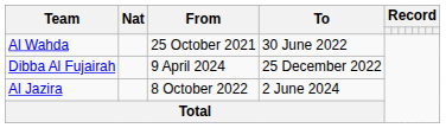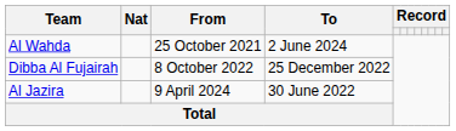Al Wahda | To: 30 June 2022 -> 2 June 2024
Dibba Al Fujairah | From: 9 April 2024 -> 8 October 2022
Al Jazira | From: 8 October 2022 -> 9 April 2024
Al Jazira | To: 2 June 2024 -> 30 June 2022
